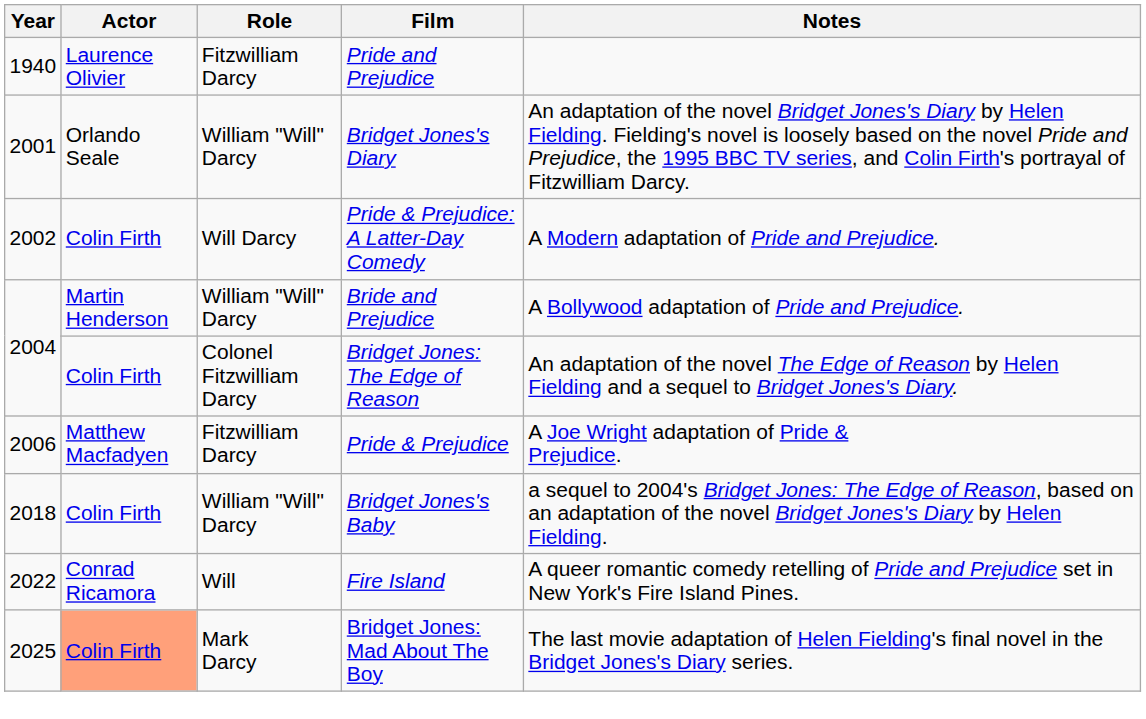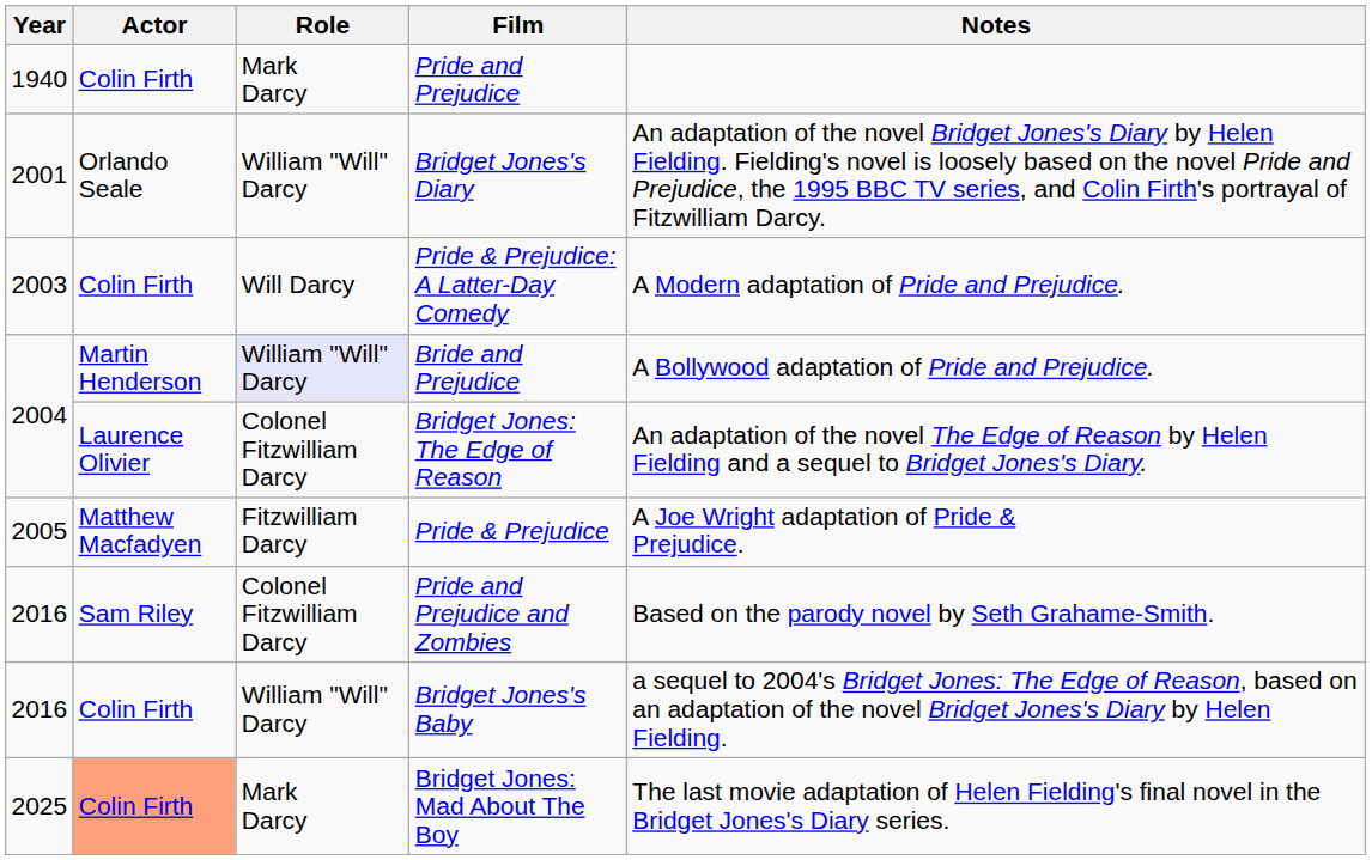Pride and Prejudice | Actor: Laurence Olivier -> Colin Firth
Pride and Prejudice | Role: Fitzwilliam Darcy -> Mark Darcy
Pride & Prejudice: A Latter-Day Comedy | Year: 2002 -> 2003
Bride and Prejudice | Role: no background -> lavender background
Bridget Jones: The Edge of Reason | Actor: Colin Firth -> Laurence Olivier
Pride & Prejudice | Year: 2006 -> 2005
+ row: 2016 | Sam Riley | Colonel Fitzwilliam Darcy | Pride and Prejudice and Zombies | Based on the parody novel by Seth Grahame-Smith.
Bridget Jones's Baby | Year: 2018 -> 2016
- row: 2022 | Conrad Ricamora | Will | Fire Island | A queer romantic comedy retelling of Pride and Prejudice set in New York's Fire Island Pines.
